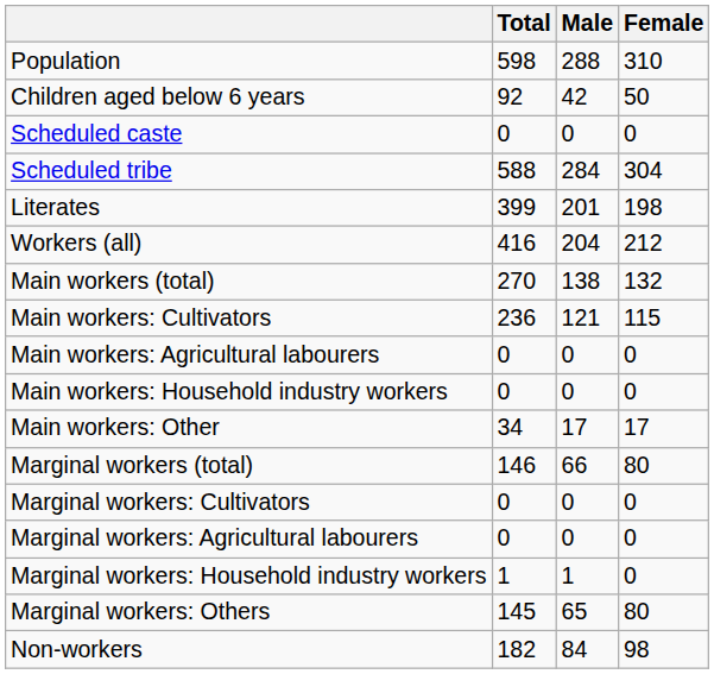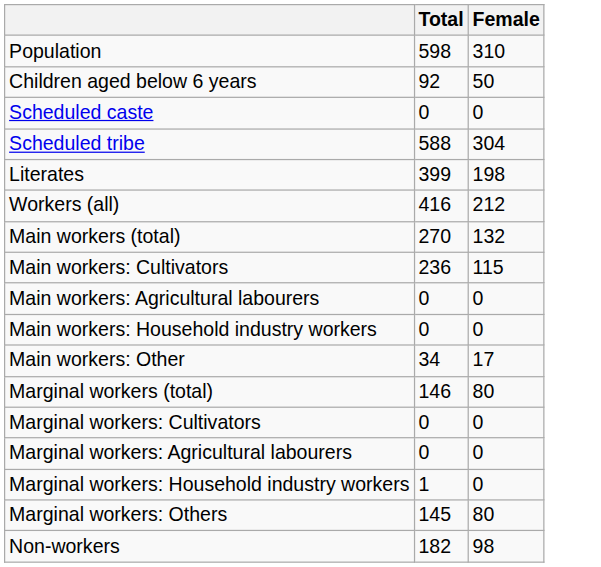- column: Male | 288 | 42 | 0 | 284 | 201 | 204 | 138 | 121 | 0 | 0 | 17 | 66 | 0 | 0 | 1 | 65 | 84
